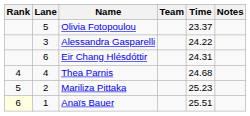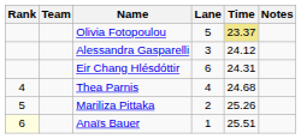columns swapped: Lane <-> Team
Olivia Fotopoulou | Time: no background -> khaki background
Alessandra Gasparelli | Time: 24.22 -> 24.12
Mariliza Pittaka | Time: 25.23 -> 25.26
